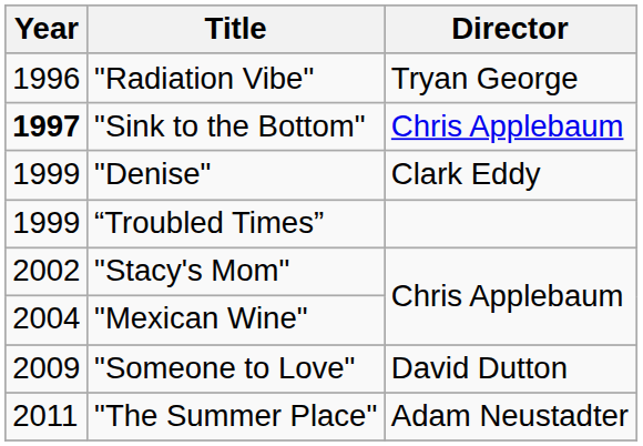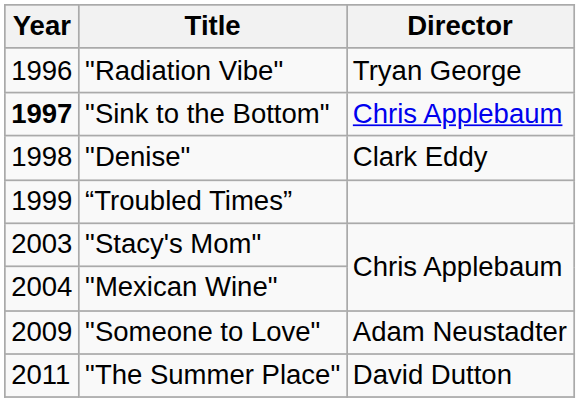"Denise" | Year: 1999 -> 1998
"Stacy's Mom" | Year: 2002 -> 2003
"Someone to Love" | Director: David Dutton -> Adam Neustadter
"The Summer Place" | Director: Adam Neustadter -> David Dutton
